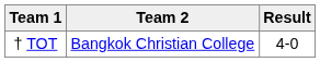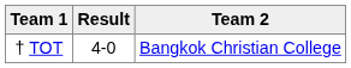columns swapped: Result <-> Team 2
